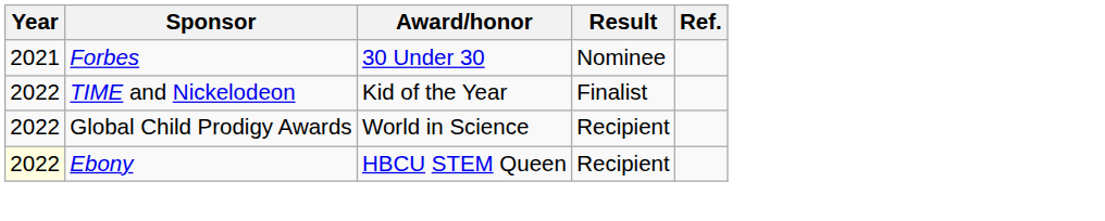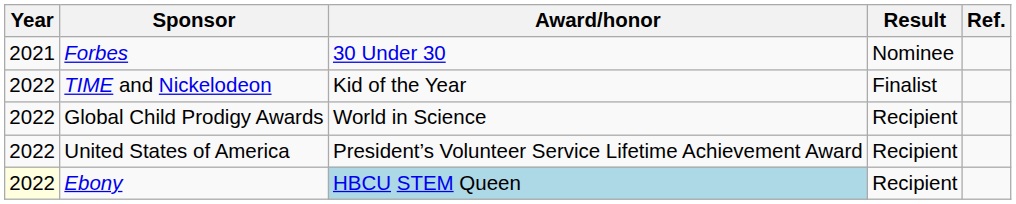+ row: 2022 | United States of America | President’s Volunteer Service Lifetime Achievement Award | Recipient
Ebony | Award/honor: no background -> lightblue background
